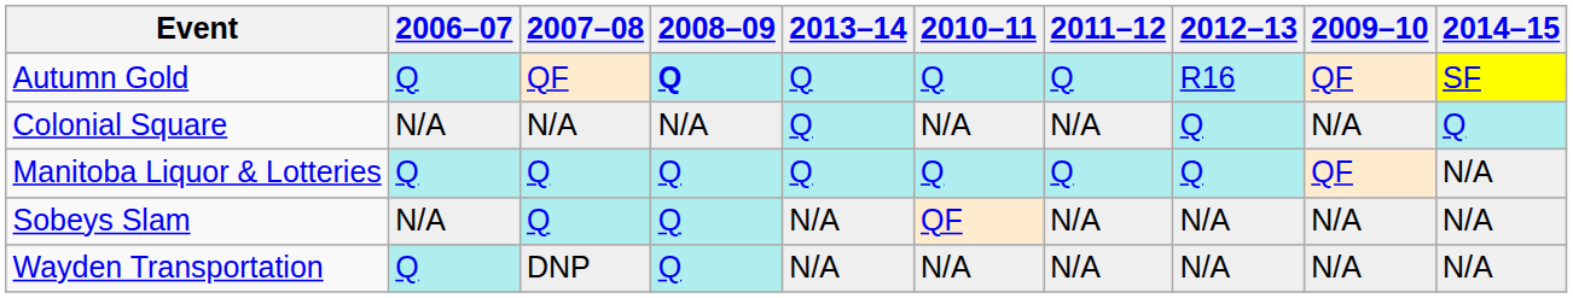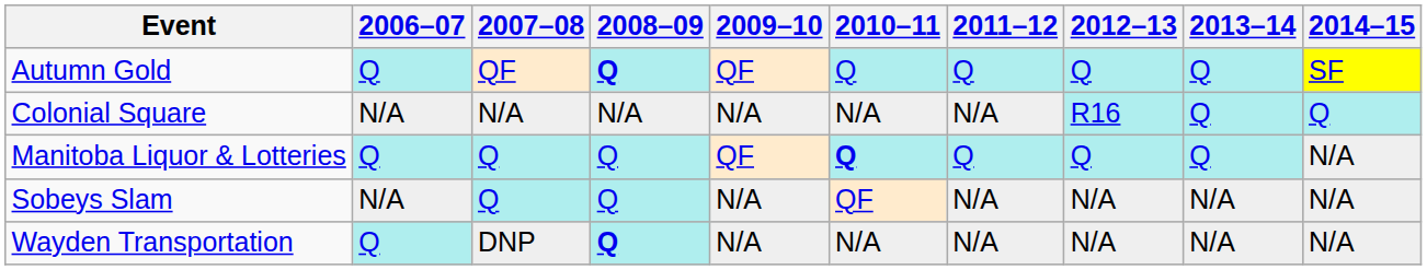columns swapped: 2009–10 <-> 2013–14
Autumn Gold | 2012–13: R16 -> Q
Colonial Square | 2012–13: Q -> R16
Manitoba Liquor & Lotteries | 2010–11: normal -> bold
Wayden Transportation | 2008–09: normal -> bold
